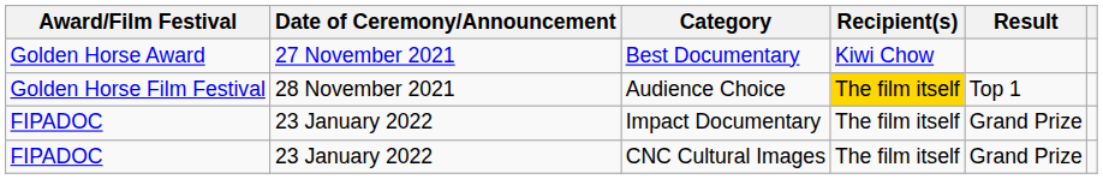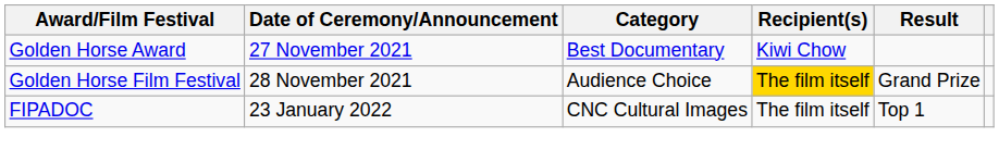Audience Choice | Result: Top 1 -> Grand Prize
- row: FIPADOC | 23 January 2022 | Impact Documentary | The film itself | Grand Prize
CNC Cultural Images | Result: Grand Prize -> Top 1
